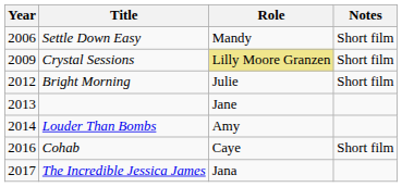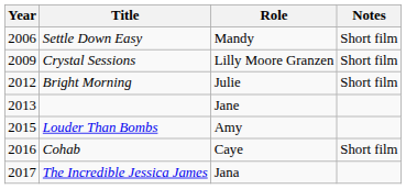Crystal Sessions | Role: khaki background -> no background
Louder Than Bombs | Year: 2014 -> 2015
